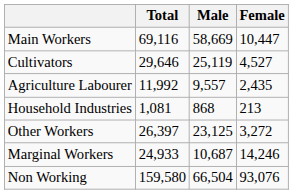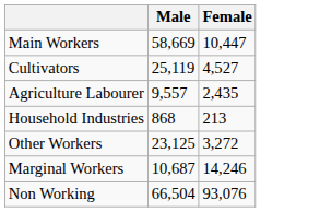- column: Total | 69,116 | 29,646 | 11,992 | 1,081 | 26,397 | 24,933 | 159,580
